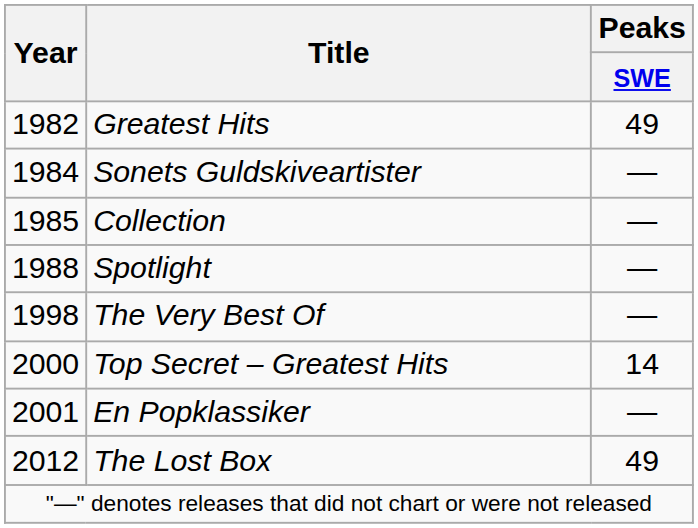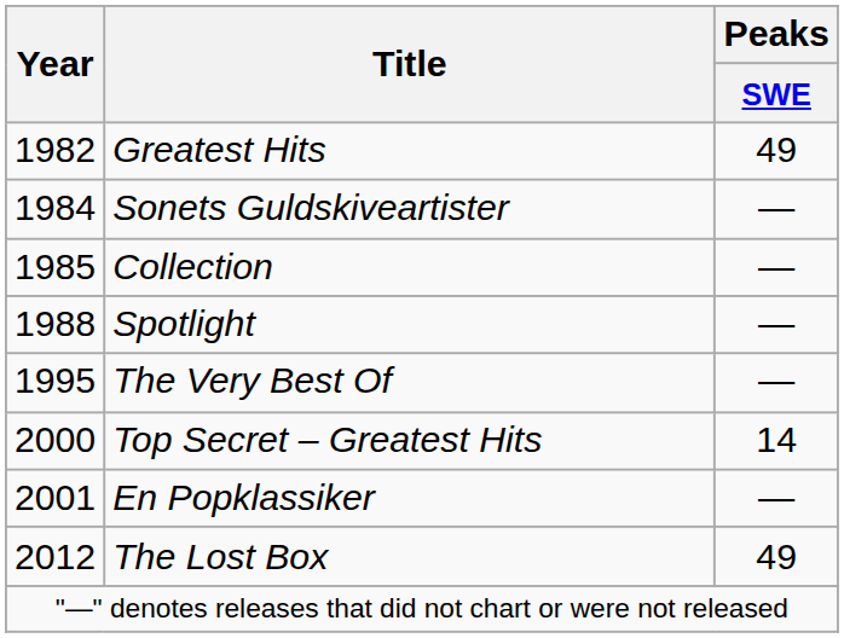The Very Best Of | Year: 1998 -> 1995
